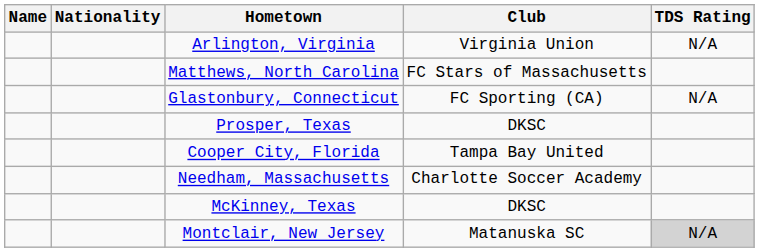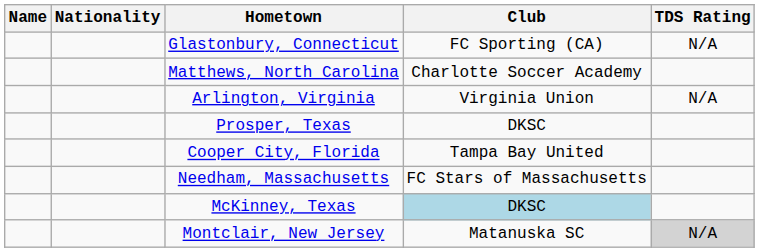rows swapped: Glastonbury, Connecticut <-> Arlington, Virginia
Matthews, North Carolina | Club: FC Stars of Massachusetts -> Charlotte Soccer Academy
Needham, Massachusetts | Club: Charlotte Soccer Academy -> FC Stars of Massachusetts
McKinney, Texas | Club: no background -> lightblue background
